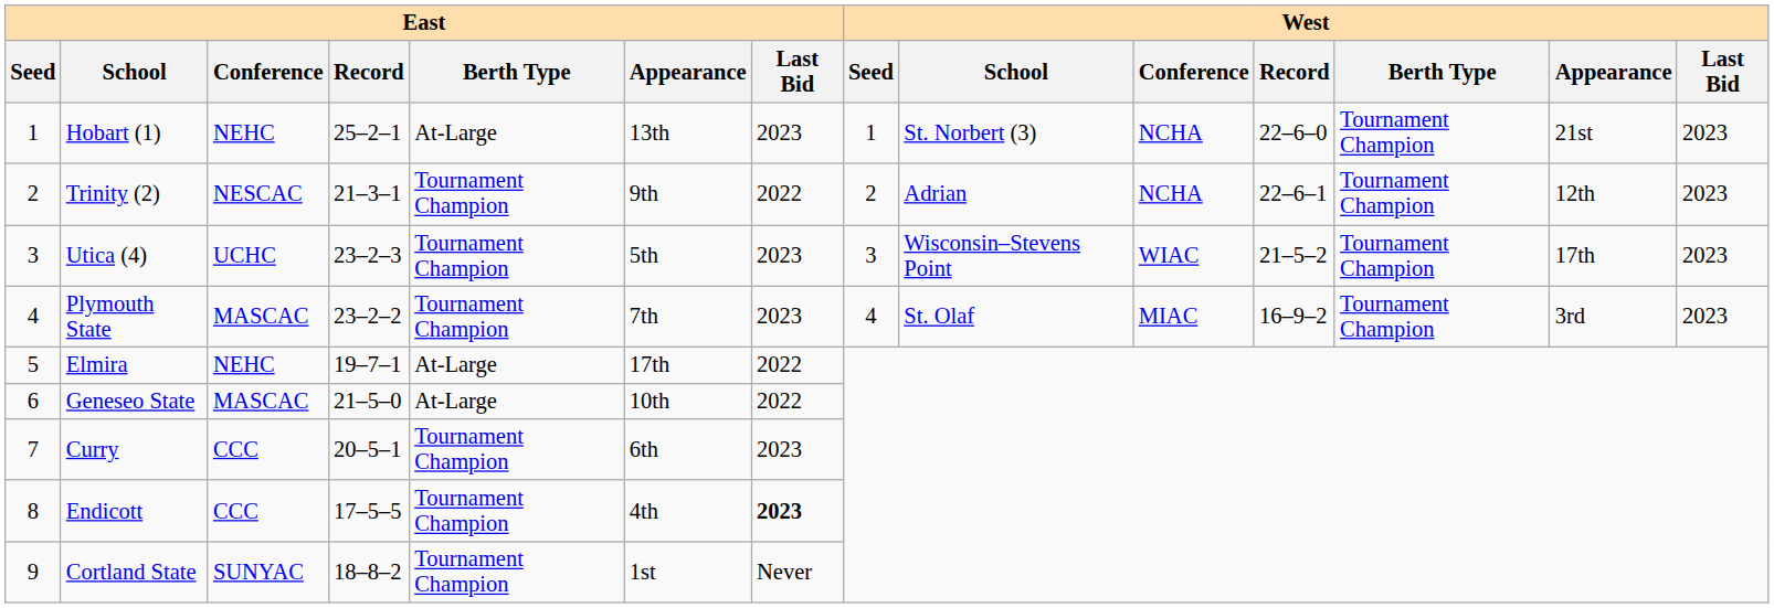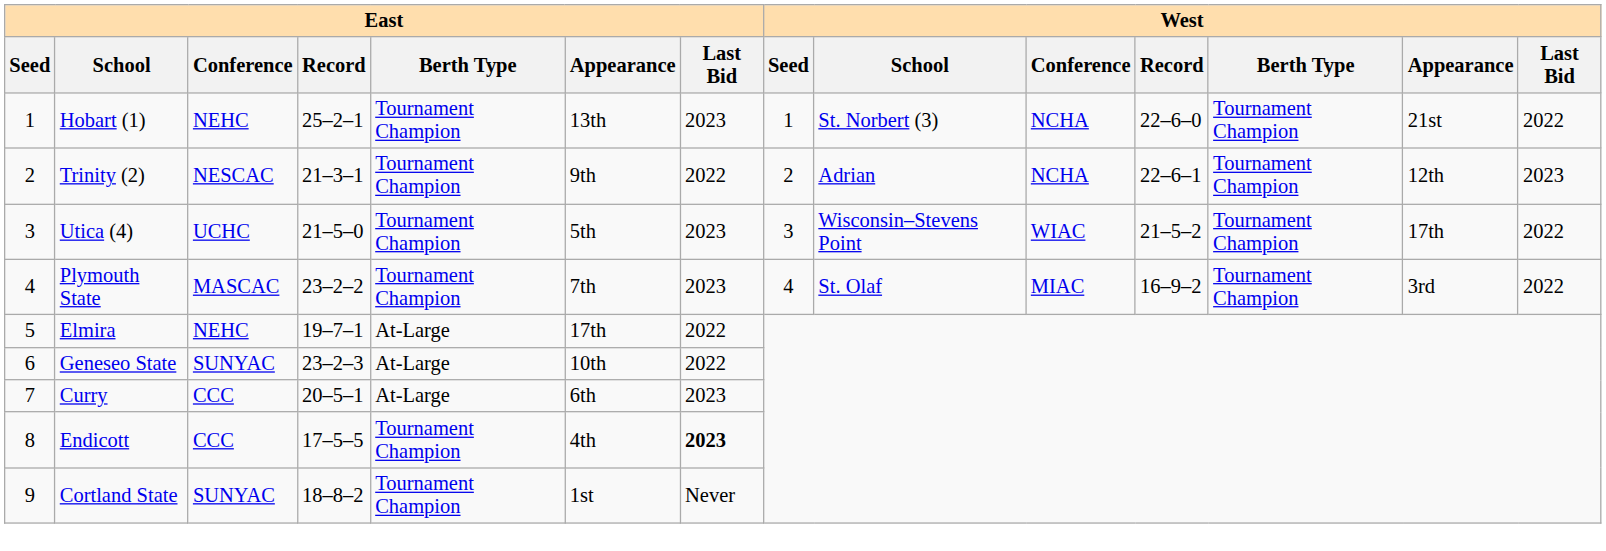Hobart (1) | East / Berth Type: At-Large -> Tournament Champion
Hobart (1) | West / Last Bid: 2023 -> 2022
Utica (4) | East / Record: 23–2–3 -> 21–5–0
Utica (4) | West / Last Bid: 2023 -> 2022
Plymouth State | West / Last Bid: 2023 -> 2022
Geneseo State | East / Conference: MASCAC -> SUNYAC
Geneseo State | East / Record: 21–5–0 -> 23–2–3
Curry | East / Berth Type: Tournament Champion -> At-Large
